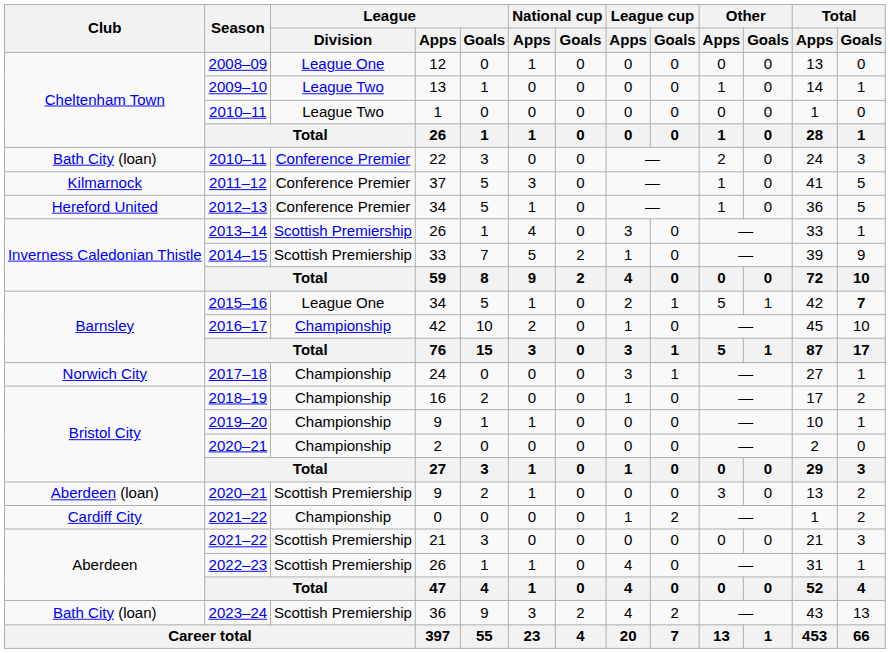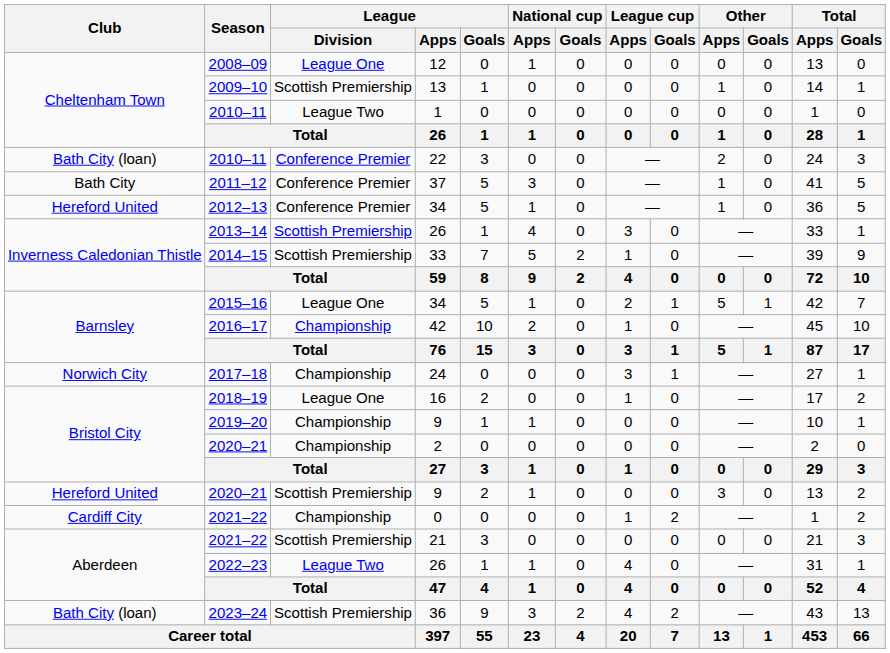2009–10 | League / Division: League Two -> Scottish Premiership
2011–12 | Club: Kilmarnock -> Bath City
2015–16 | Total / Goals: bold -> normal
2018–19 | League / Division: Championship -> League One
2020–21 / 9 | Club: Aberdeen (loan) -> Hereford United
2022–23 | League / Division: Scottish Premiership -> League Two
